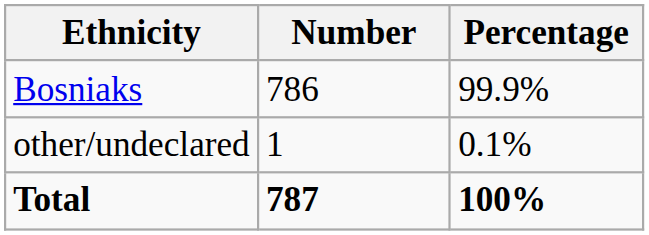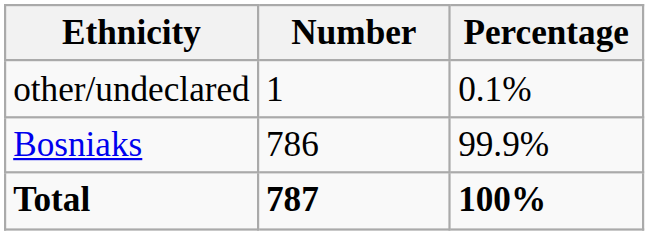rows swapped: Bosniaks <-> other/undeclared
